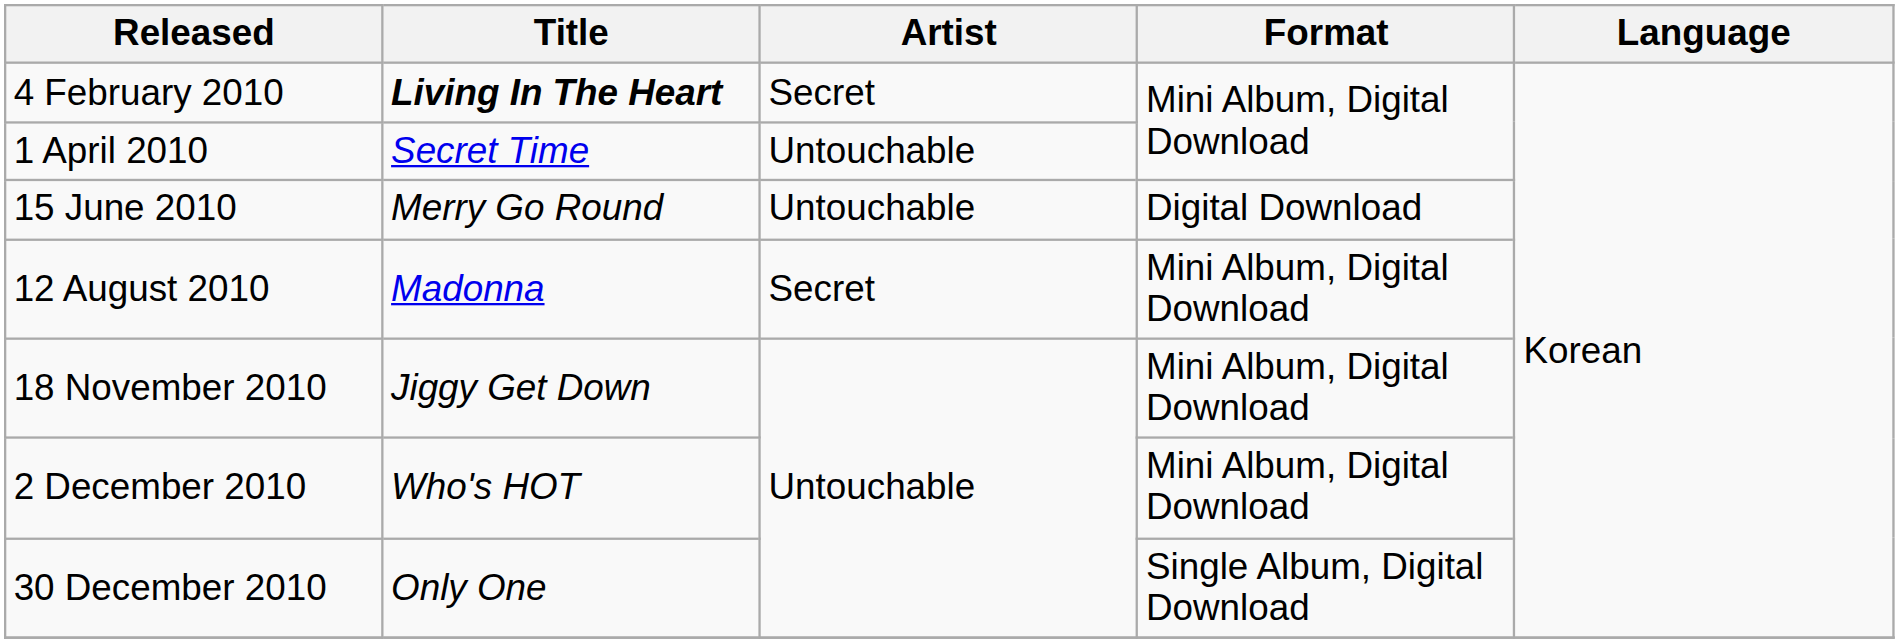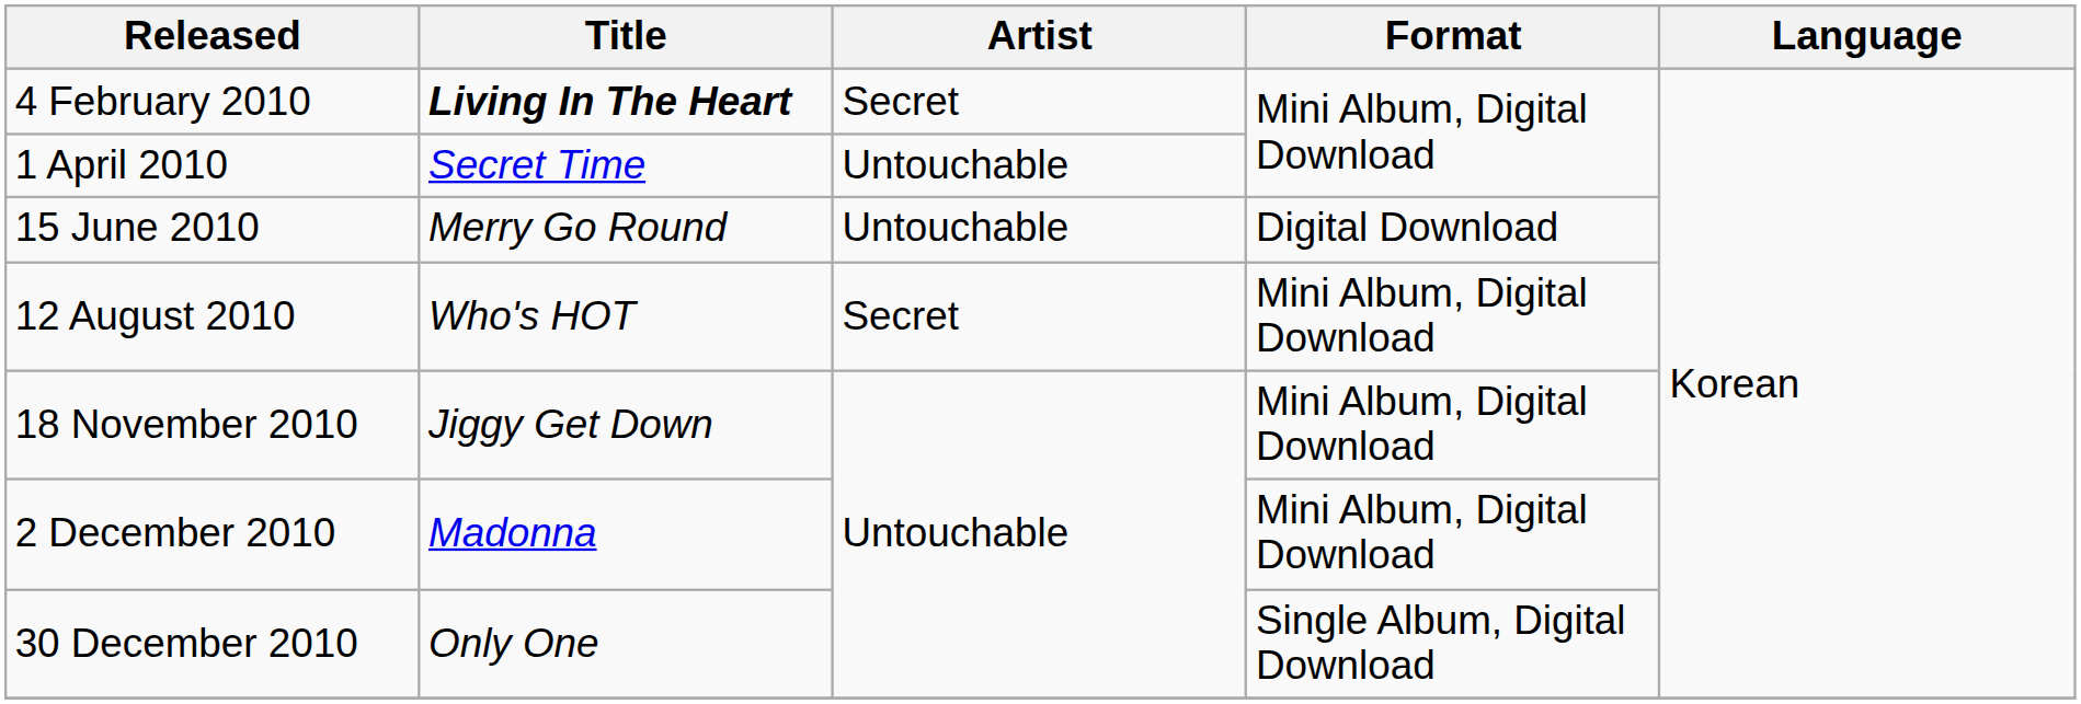12 August 2010 | Title: Madonna -> Who's HOT
2 December 2010 | Title: Who's HOT -> Madonna
